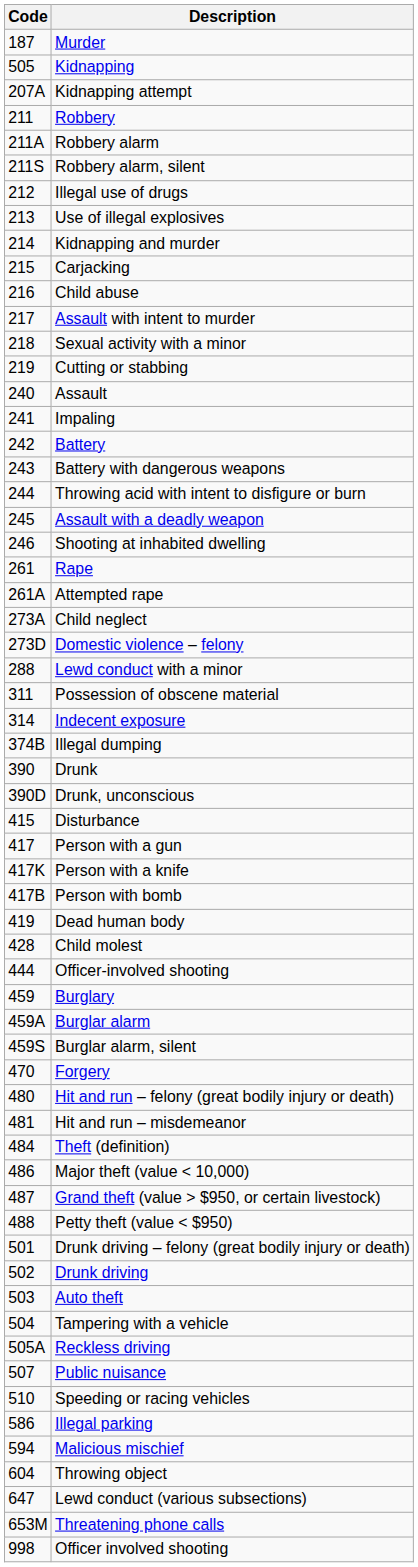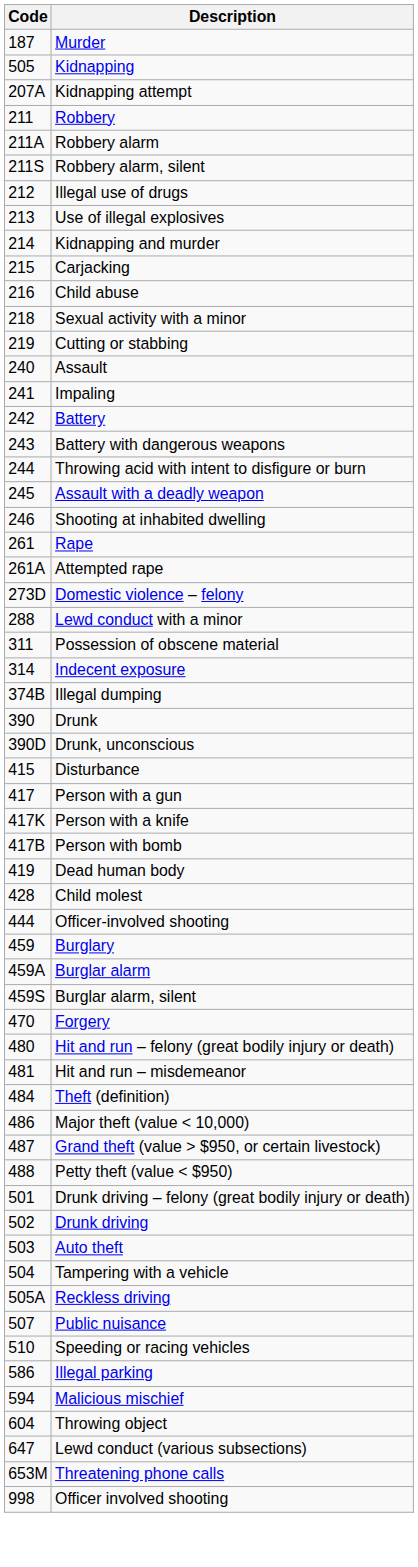- row: 217 | Assault with intent to murder
- row: 273A | Child neglect
